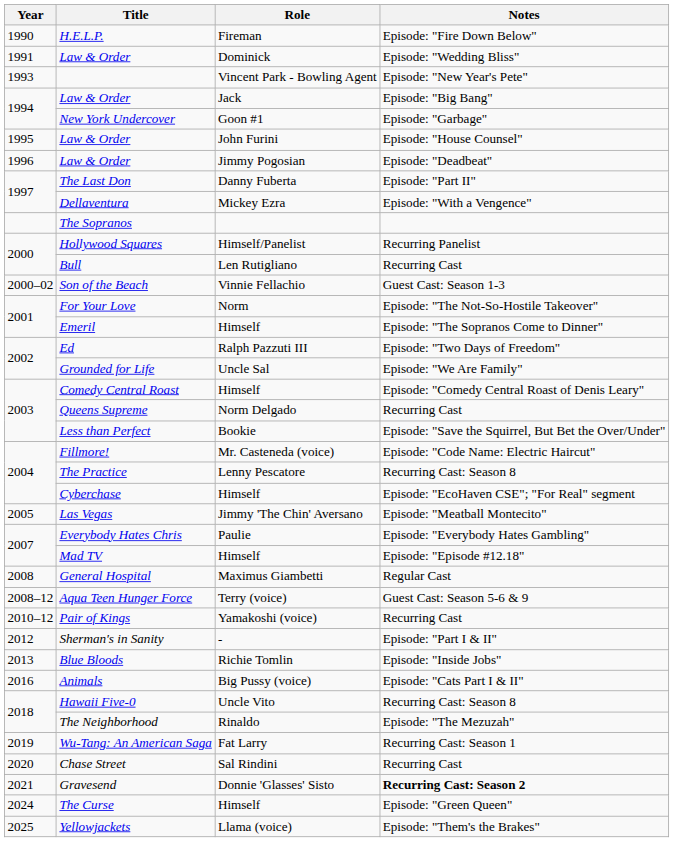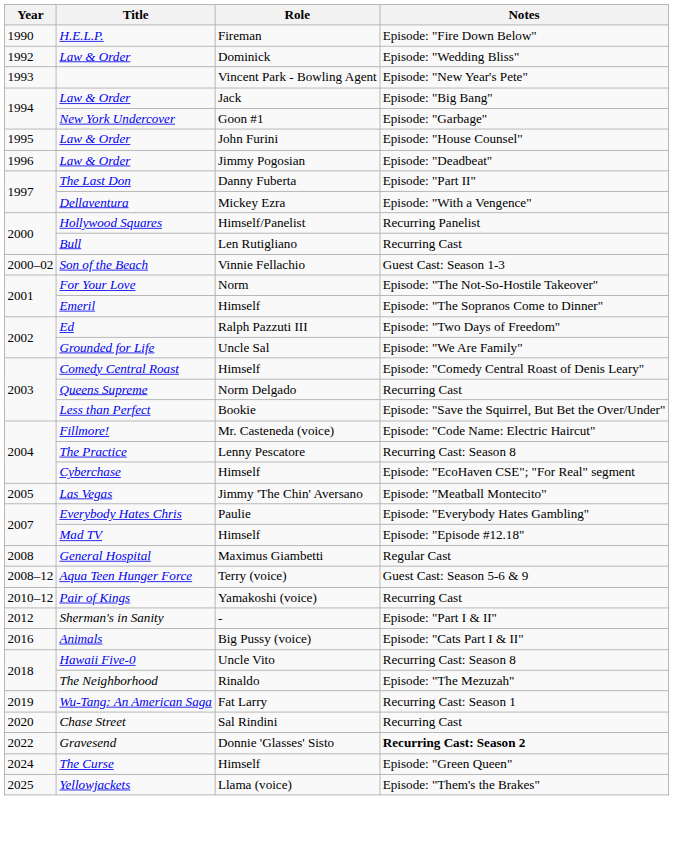Law & Order / Dominick | Year: 1991 -> 1992
- row: The Sopranos
- row: 2013 | Blue Bloods | Richie Tomlin | Episode: "Inside Jobs"
Gravesend | Year: 2021 -> 2022
